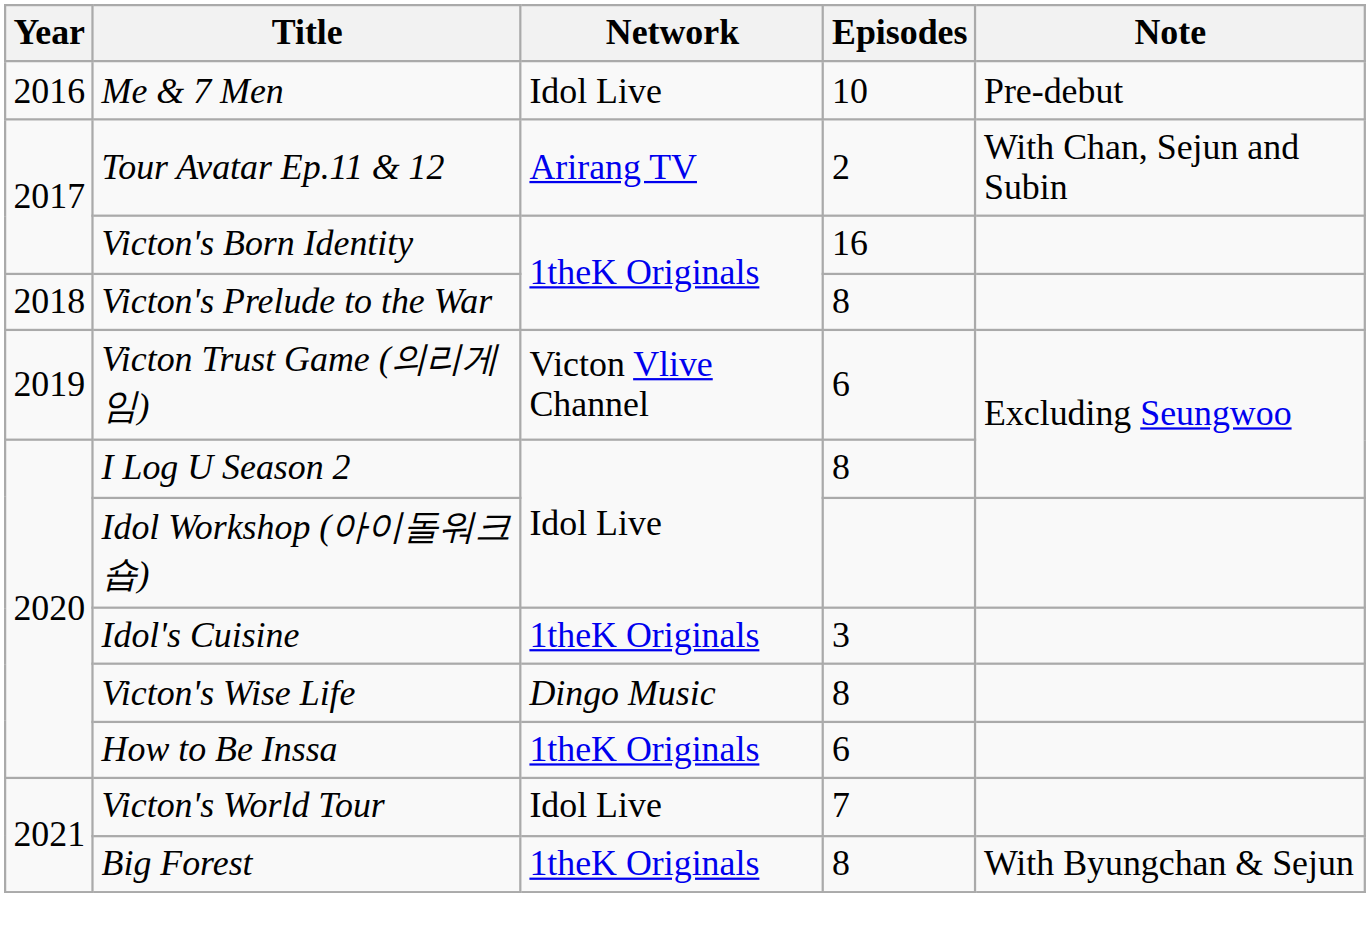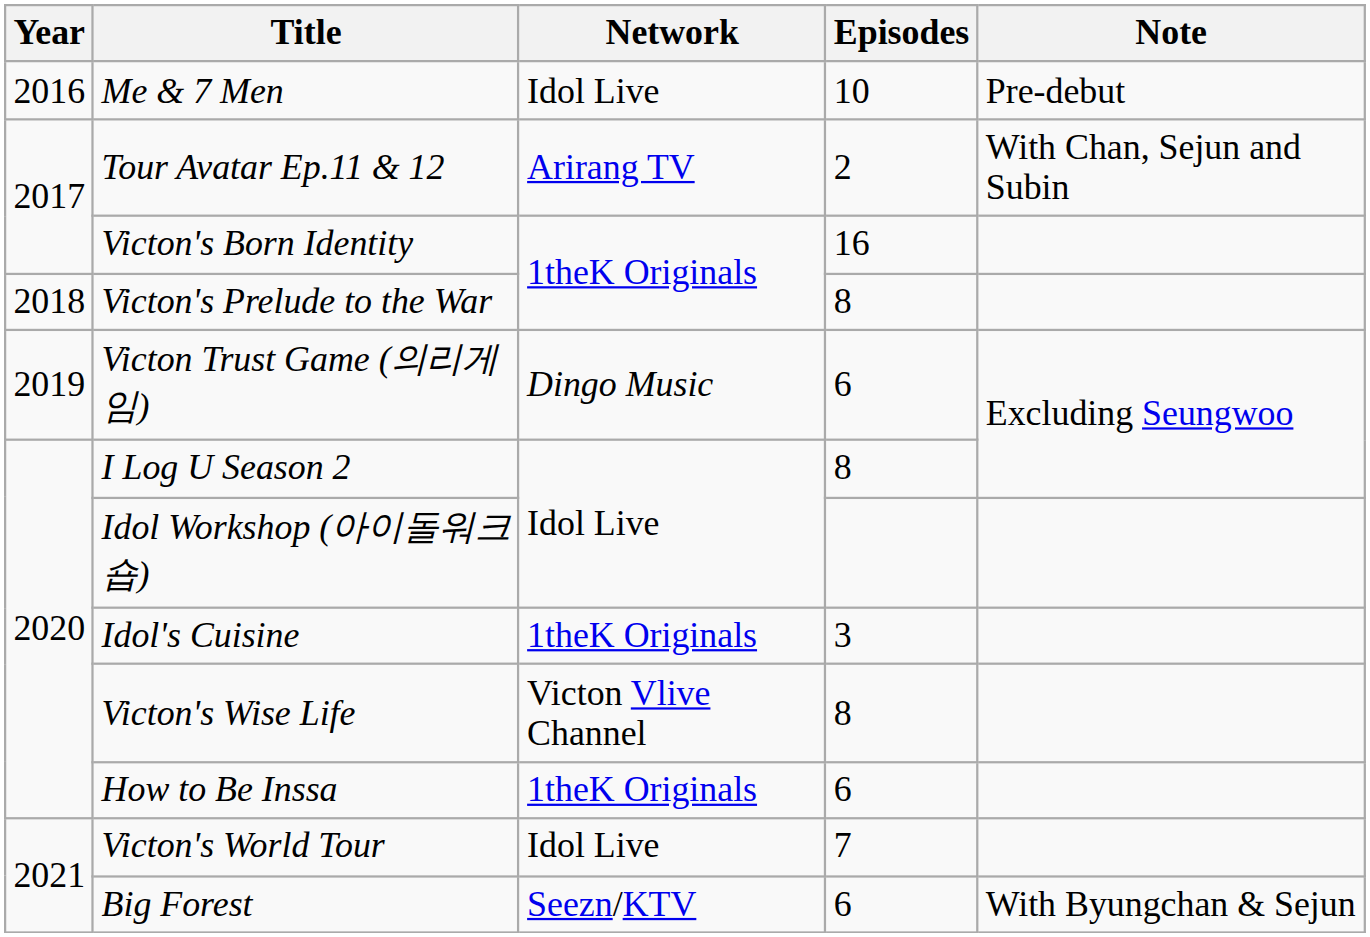Victon Trust Game (의리게임) | Network: Victon Vlive Channel -> Dingo Music
Victon's Wise Life | Network: Dingo Music -> Victon Vlive Channel
Big Forest | Network: 1theK Originals -> Seezn/KTV
Big Forest | Episodes: 8 -> 6
